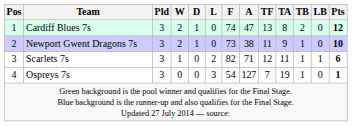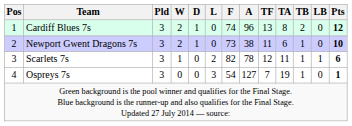Cardiff Blues 7s | A: 47 -> 96
Newport Gwent Dragons 7s | TA: 9 -> 6
Scarlets 7s | A: 71 -> 78
